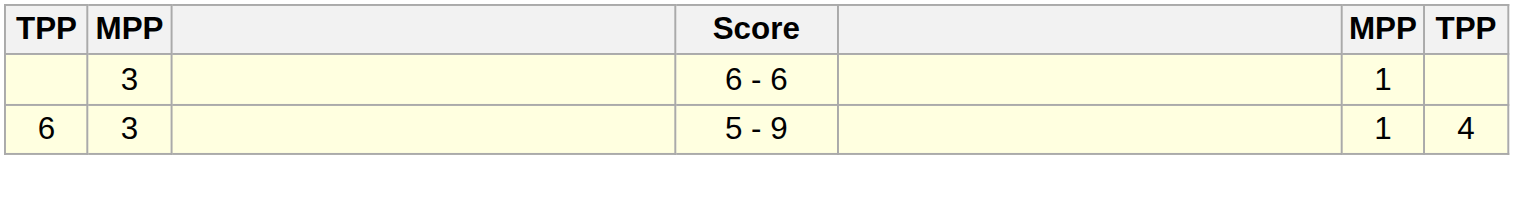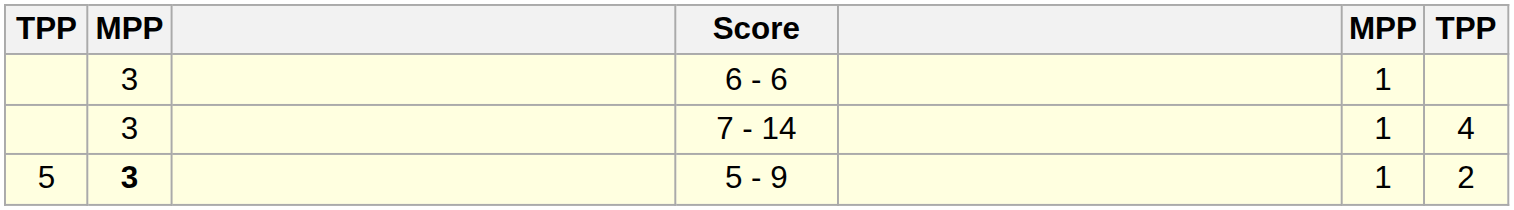+ row: 3 | 7 - 14 | 1 | 4
5 - 9 | column 1: 6 -> 5
5 - 9 | column 2: normal -> bold
5 - 9 | column 7: 4 -> 2
